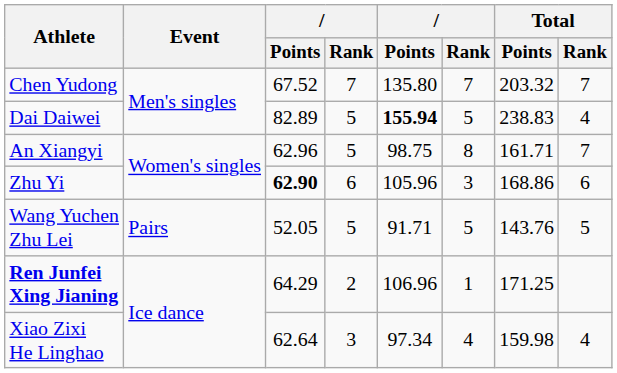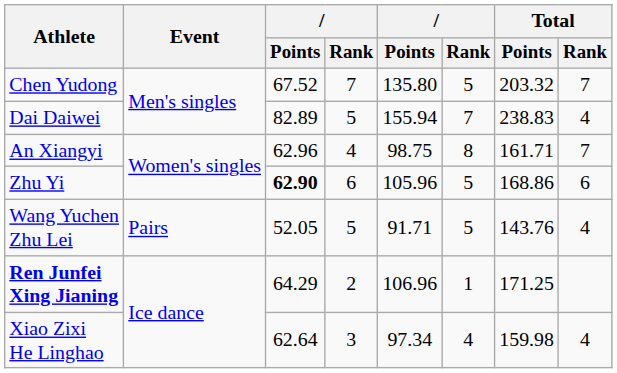Chen Yudong | column 6: 7 -> 5
Dai Daiwei | column 5: bold -> normal
Dai Daiwei | column 6: 5 -> 7
An Xiangyi | column 4: 5 -> 4
Zhu Yi | column 6: 3 -> 5
Wang Yuchen Zhu Lei | Total / Rank: 5 -> 4
